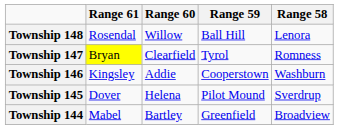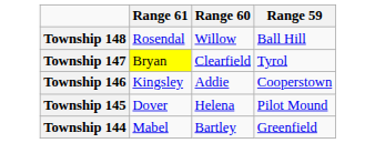- column: Range 58 | Lenora | Romness | Washburn | Sverdrup | Broadview
